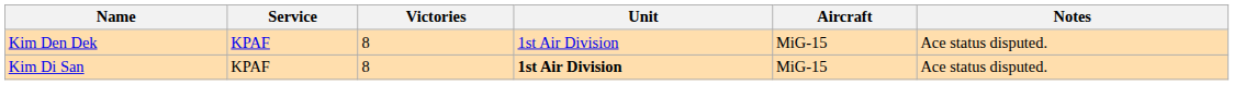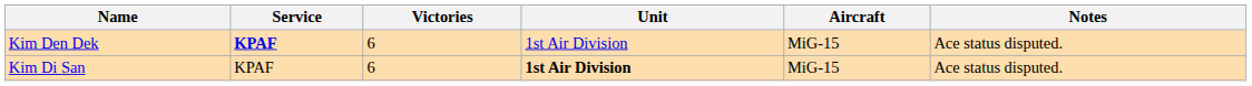Kim Den Dek | Service: normal -> bold
Kim Den Dek | Victories: 8 -> 6
Kim Di San | Victories: 8 -> 6
